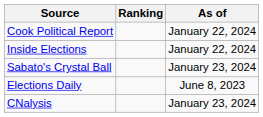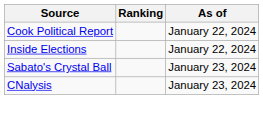- row: Elections Daily | June 8, 2023
